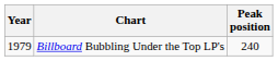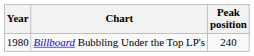Billboard Bubbling Under the Top LP's | Year: 1979 -> 1980
